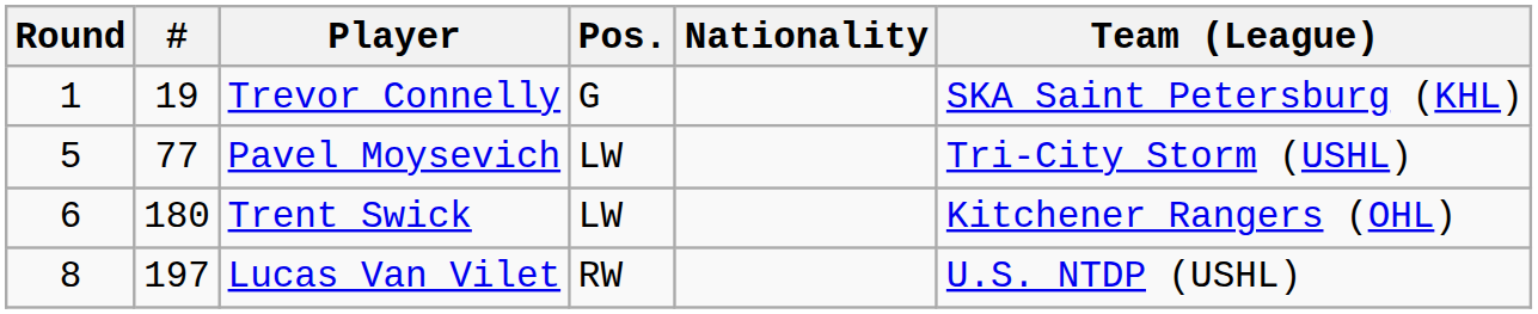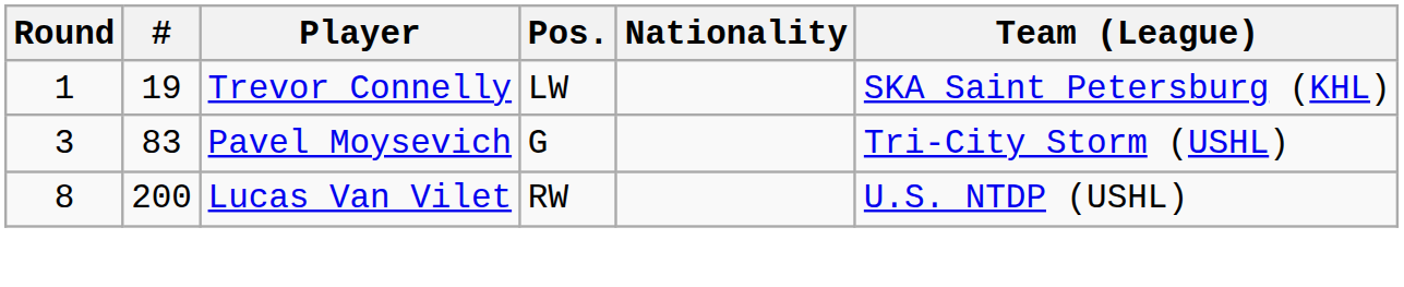Trevor Connelly | Pos.: G -> LW
Pavel Moysevich | Round: 5 -> 3
Pavel Moysevich | #: 77 -> 83
Pavel Moysevich | Pos.: LW -> G
- row: 6 | 180 | Trent Swick | LW | Kitchener Rangers (OHL)
Lucas Van Vilet | #: 197 -> 200
